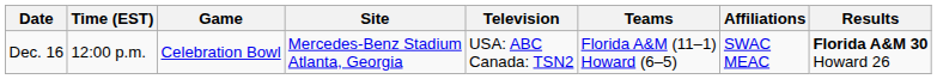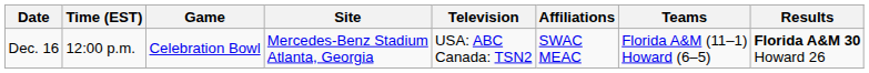columns swapped: Teams <-> Affiliations
